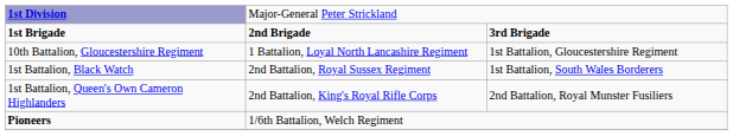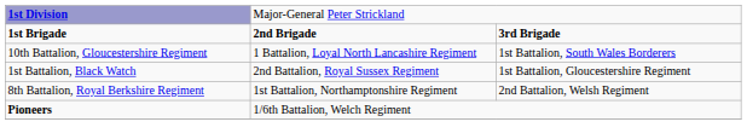10th Battalion, Gloucestershire Regiment | column 3: 1st Battalion, Gloucestershire Regiment -> 1st Battalion, South Wales Borderers
1st Battalion, Black Watch | column 3: 1st Battalion, South Wales Borderers -> 1st Battalion, Gloucestershire Regiment
+ row: 8th Battalion, Royal Berkshire Regiment | 1st Battalion, Northamptonshire Regiment | 2nd Battalion, Welsh Regiment
- row: 1st Battalion, Queen's Own Cameron Highlanders | 2nd Battalion, King's Royal Rifle Corps | 2nd Battalion, Royal Munster Fusiliers
